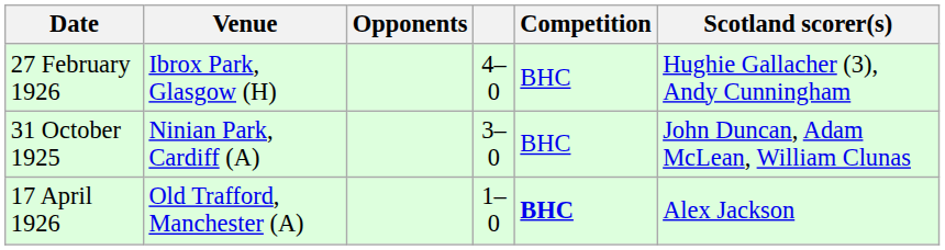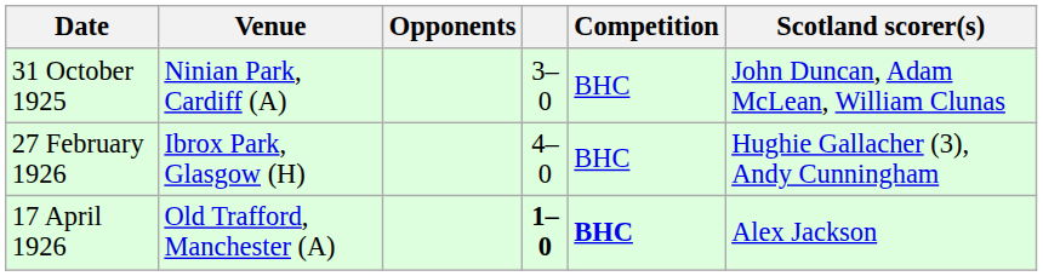rows swapped: 31 October 1925 <-> 27 February 1926
17 April 1926 | column 4: normal -> bold
